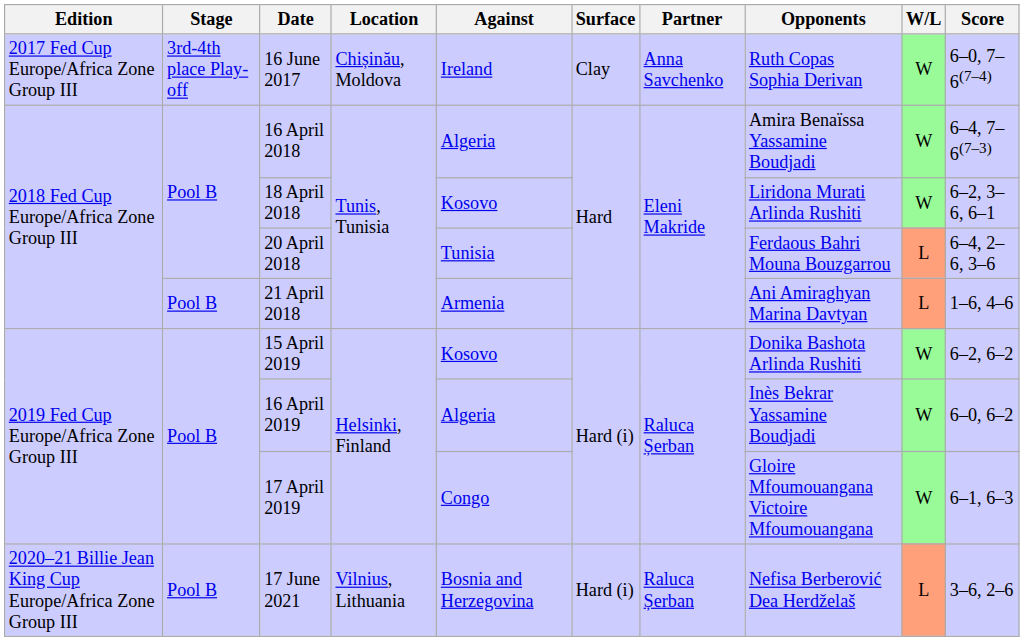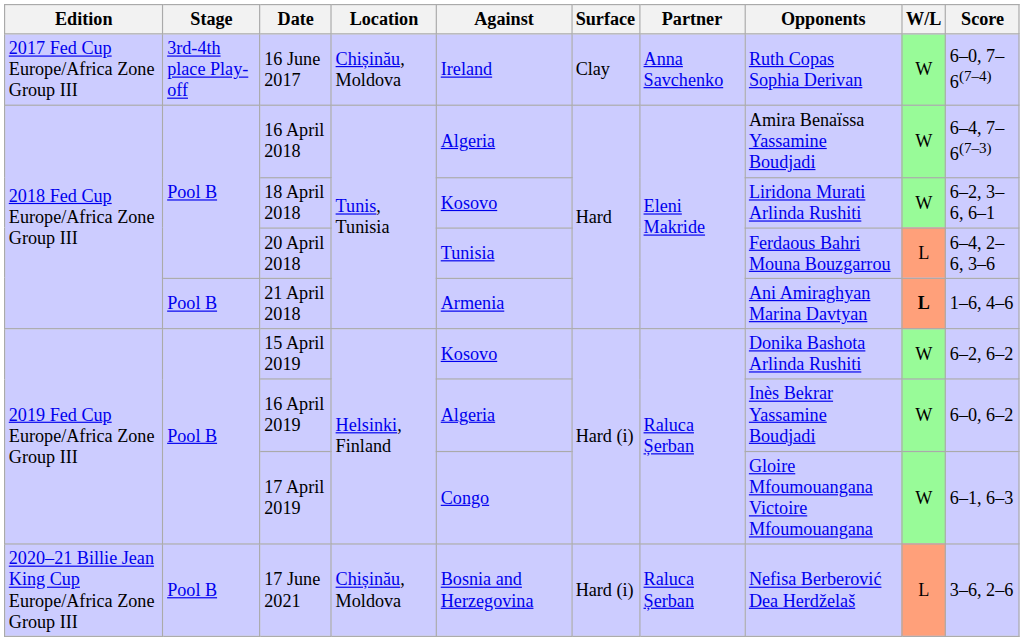21 April 2018 | W/L: normal -> bold
17 June 2021 | Location: Vilnius, Lithuania -> Chișinău, Moldova
